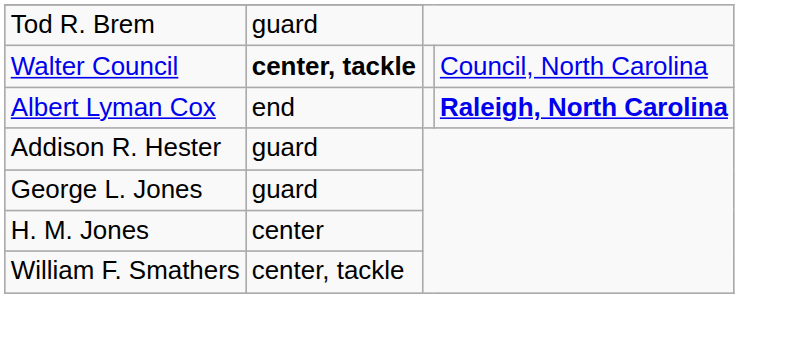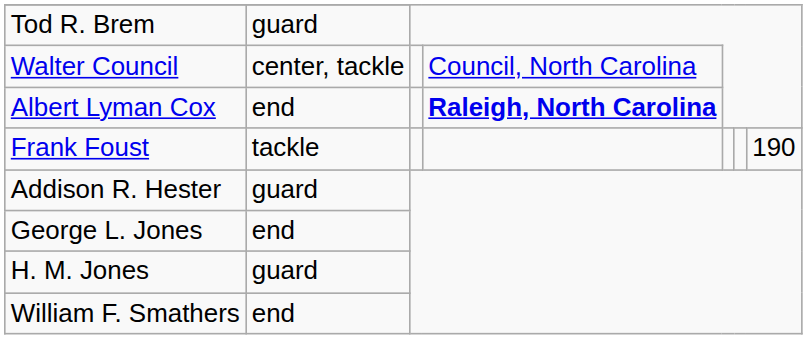Walter Council | column 2: bold -> normal
+ row: Frank Foust | tackle | 190
George L. Jones | column 2: guard -> end
H. M. Jones | column 2: center -> guard
William F. Smathers | column 2: center, tackle -> end
